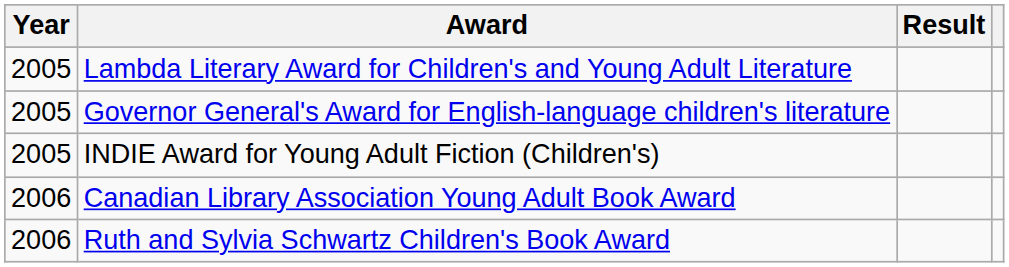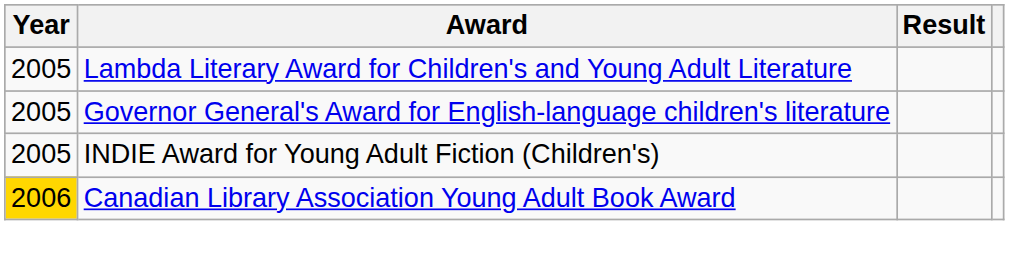Canadian Library Association Young Adult Book Award | Year: no background -> gold background
- row: 2006 | Ruth and Sylvia Schwartz Children's Book Award
